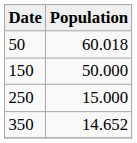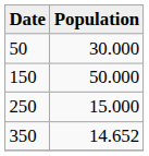50 | Population: 60.018 -> 30.000
